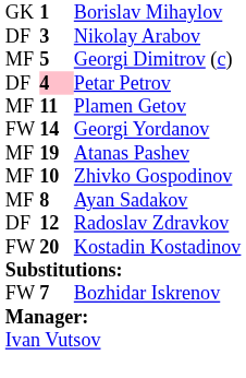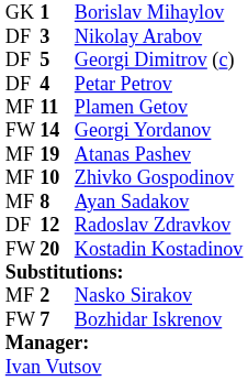Georgi Dimitrov (c) | column 1: MF -> DF
Petar Petrov | column 2: pink background -> no background
+ row: MF | 2 | Nasko Sirakov
